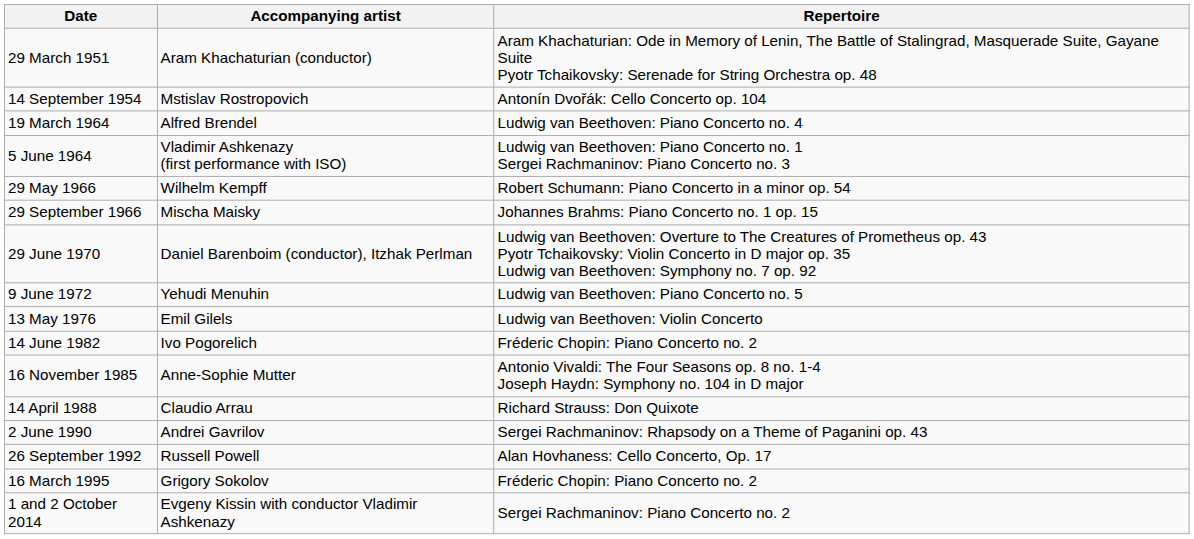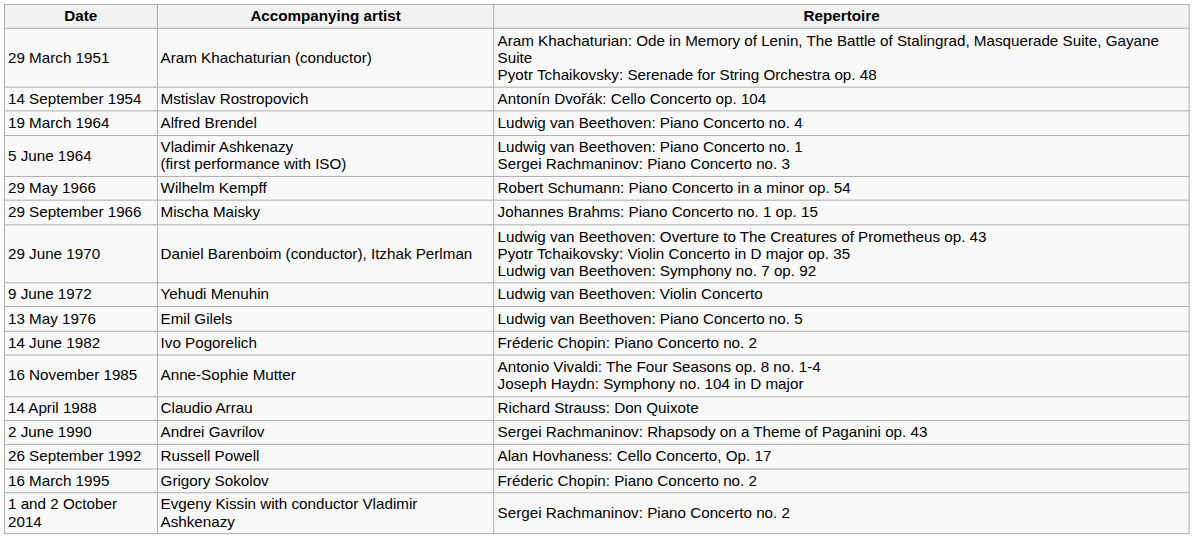9 June 1972 | Repertoire: Ludwig van Beethoven: Piano Concerto no. 5 -> Ludwig van Beethoven: Violin Concerto
13 May 1976 | Repertoire: Ludwig van Beethoven: Violin Concerto -> Ludwig van Beethoven: Piano Concerto no. 5
